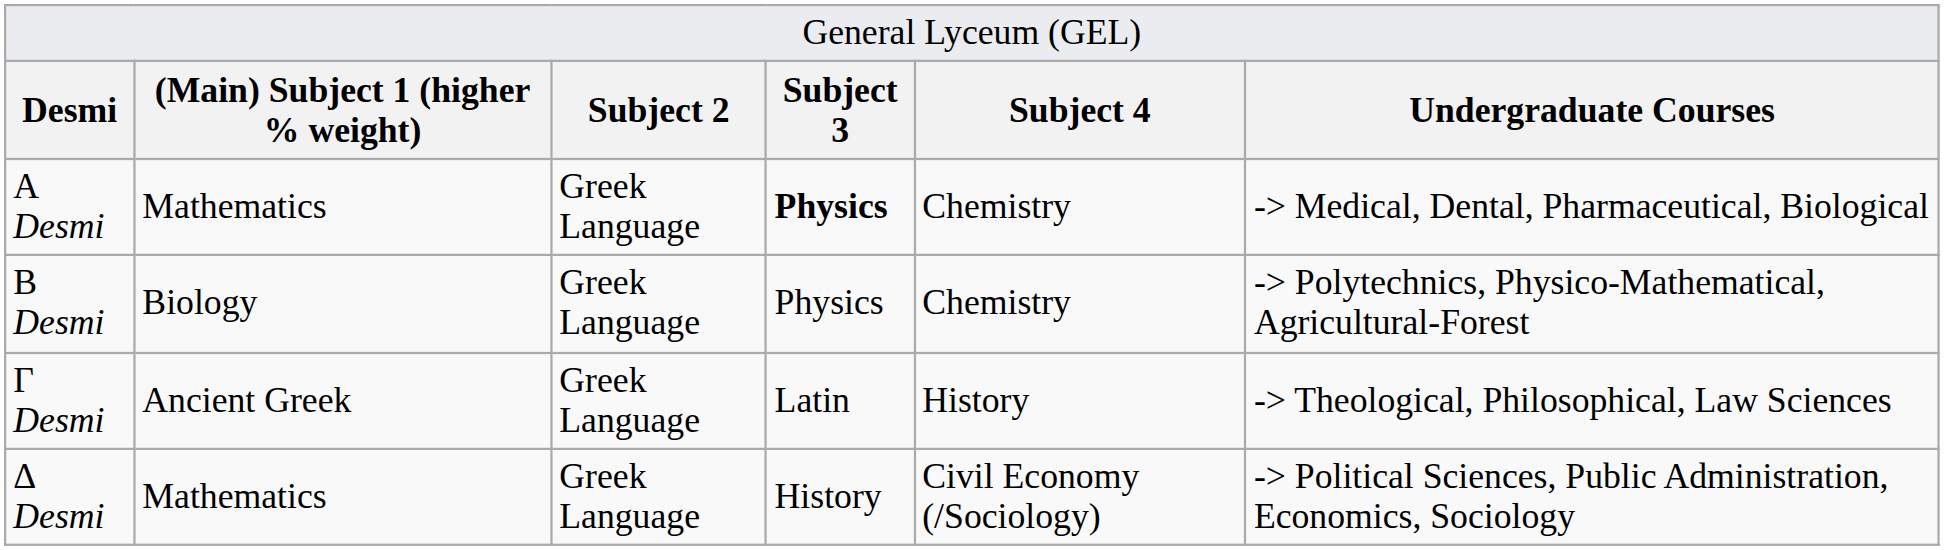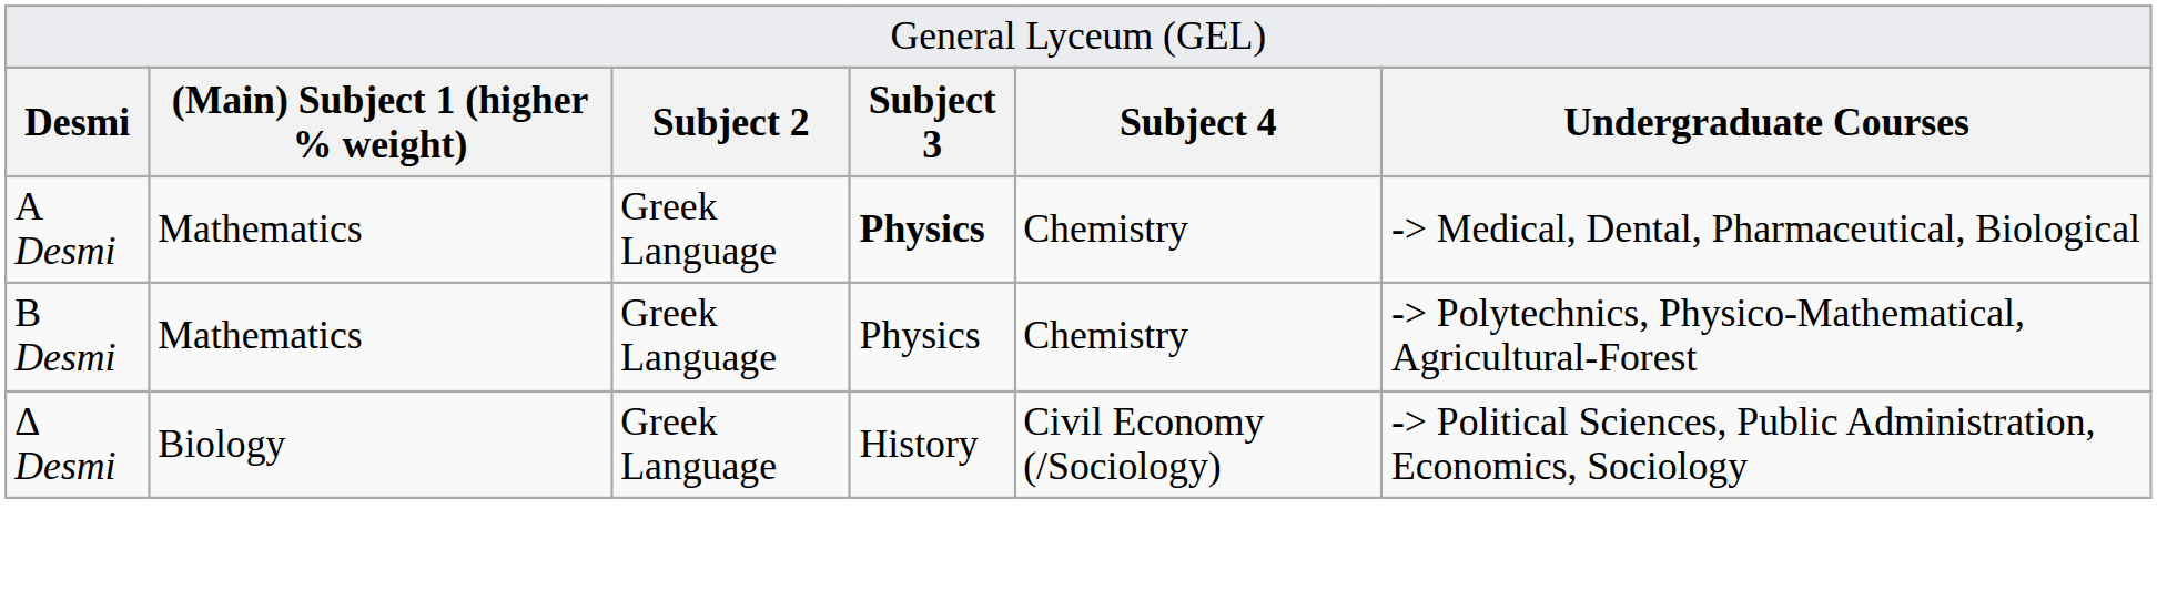B Desmi | column 2: Biology -> Mathematics
- row: Γ Desmi | Ancient Greek | Greek Language | Latin | History | -> Theological, Philosophical, Law Sciences
Δ Desmi | column 2: Mathematics -> Biology
